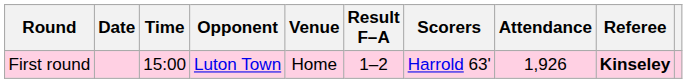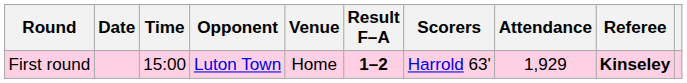First round | Result F–A: normal -> bold
First round | Attendance: 1,926 -> 1,929
